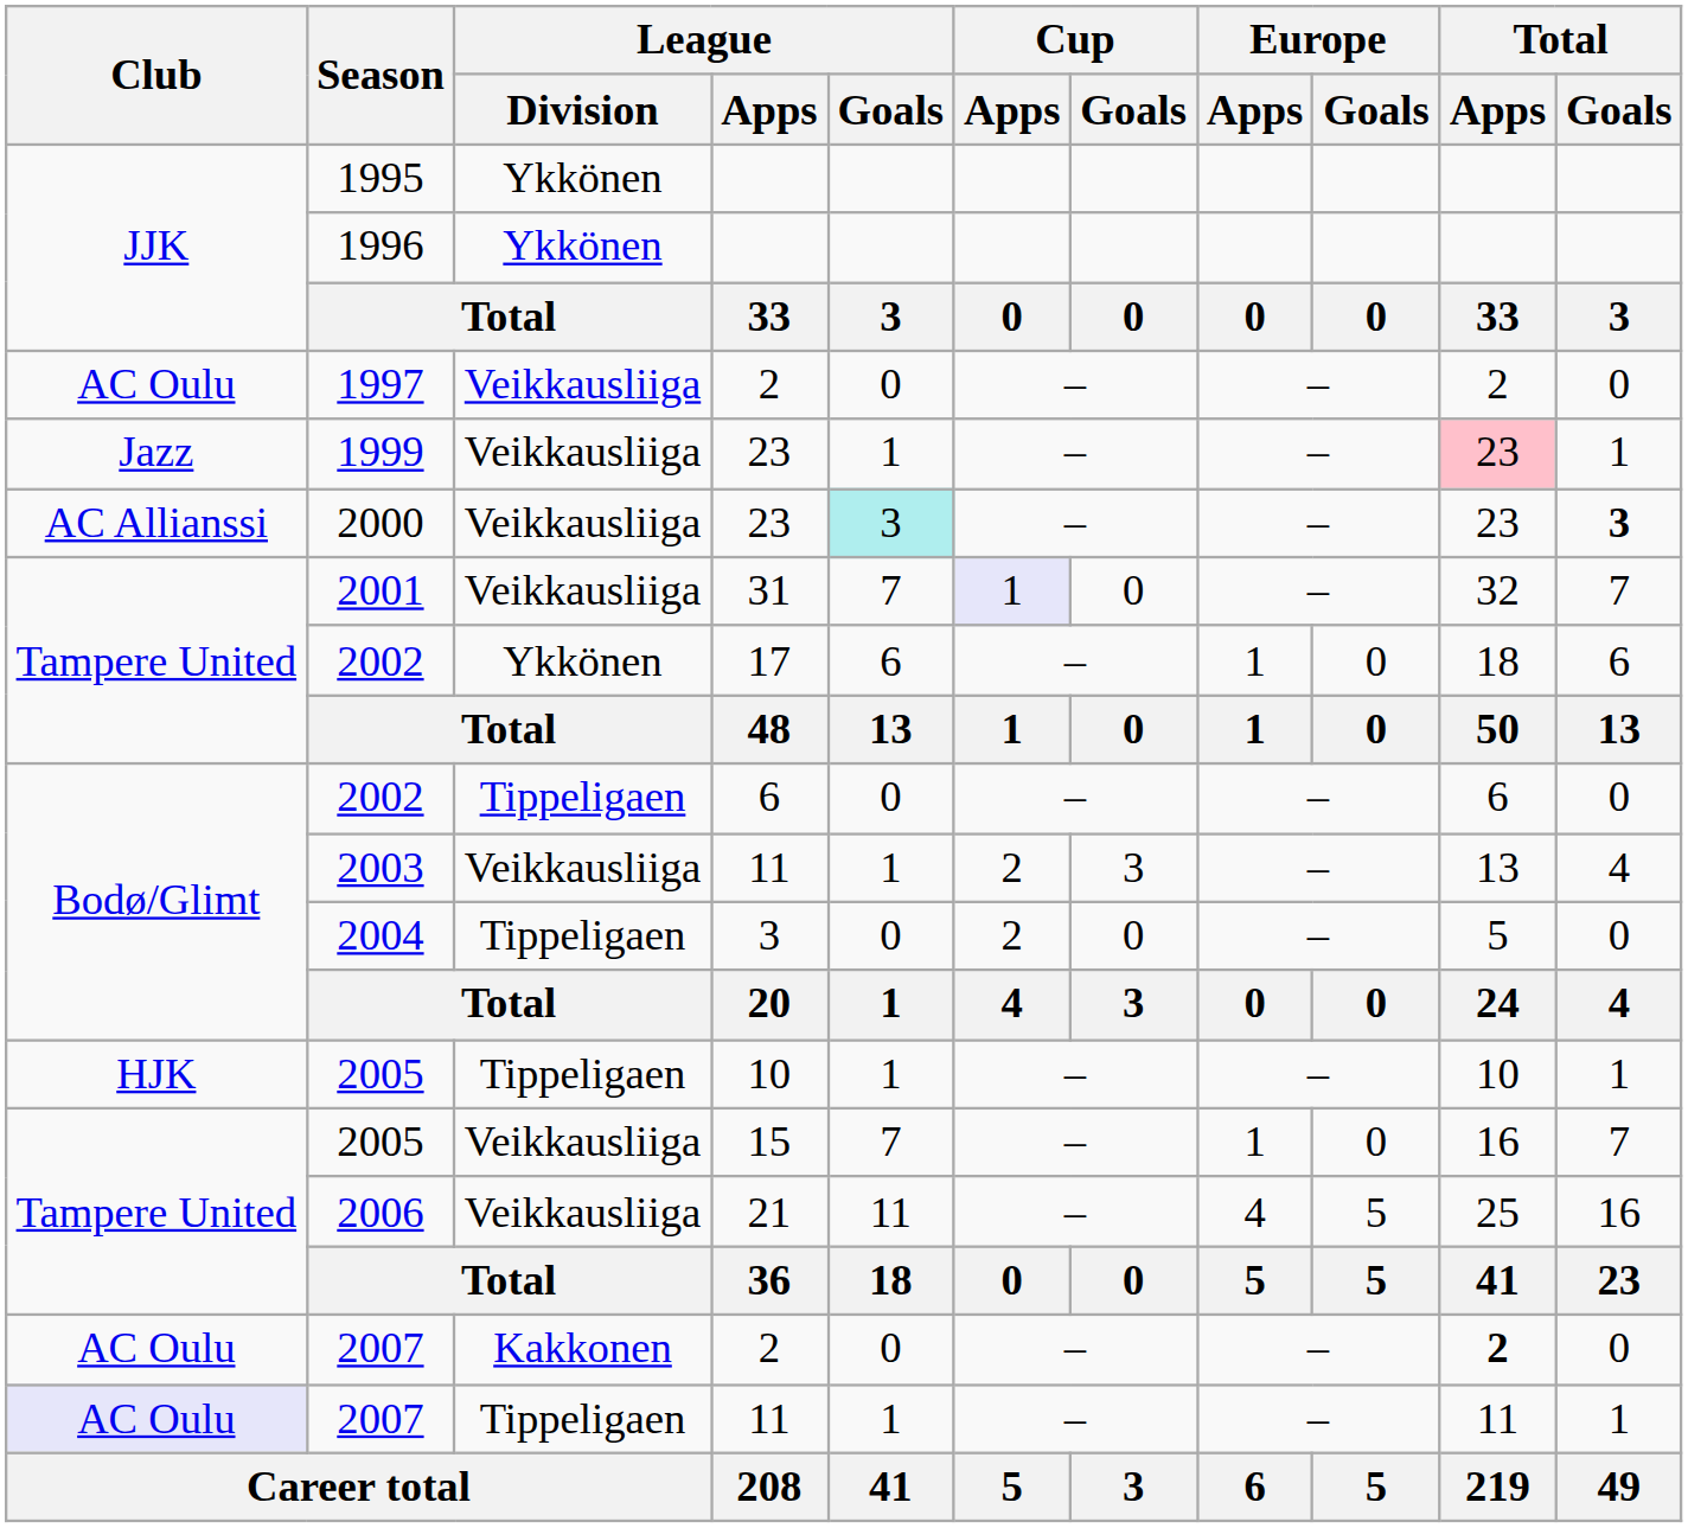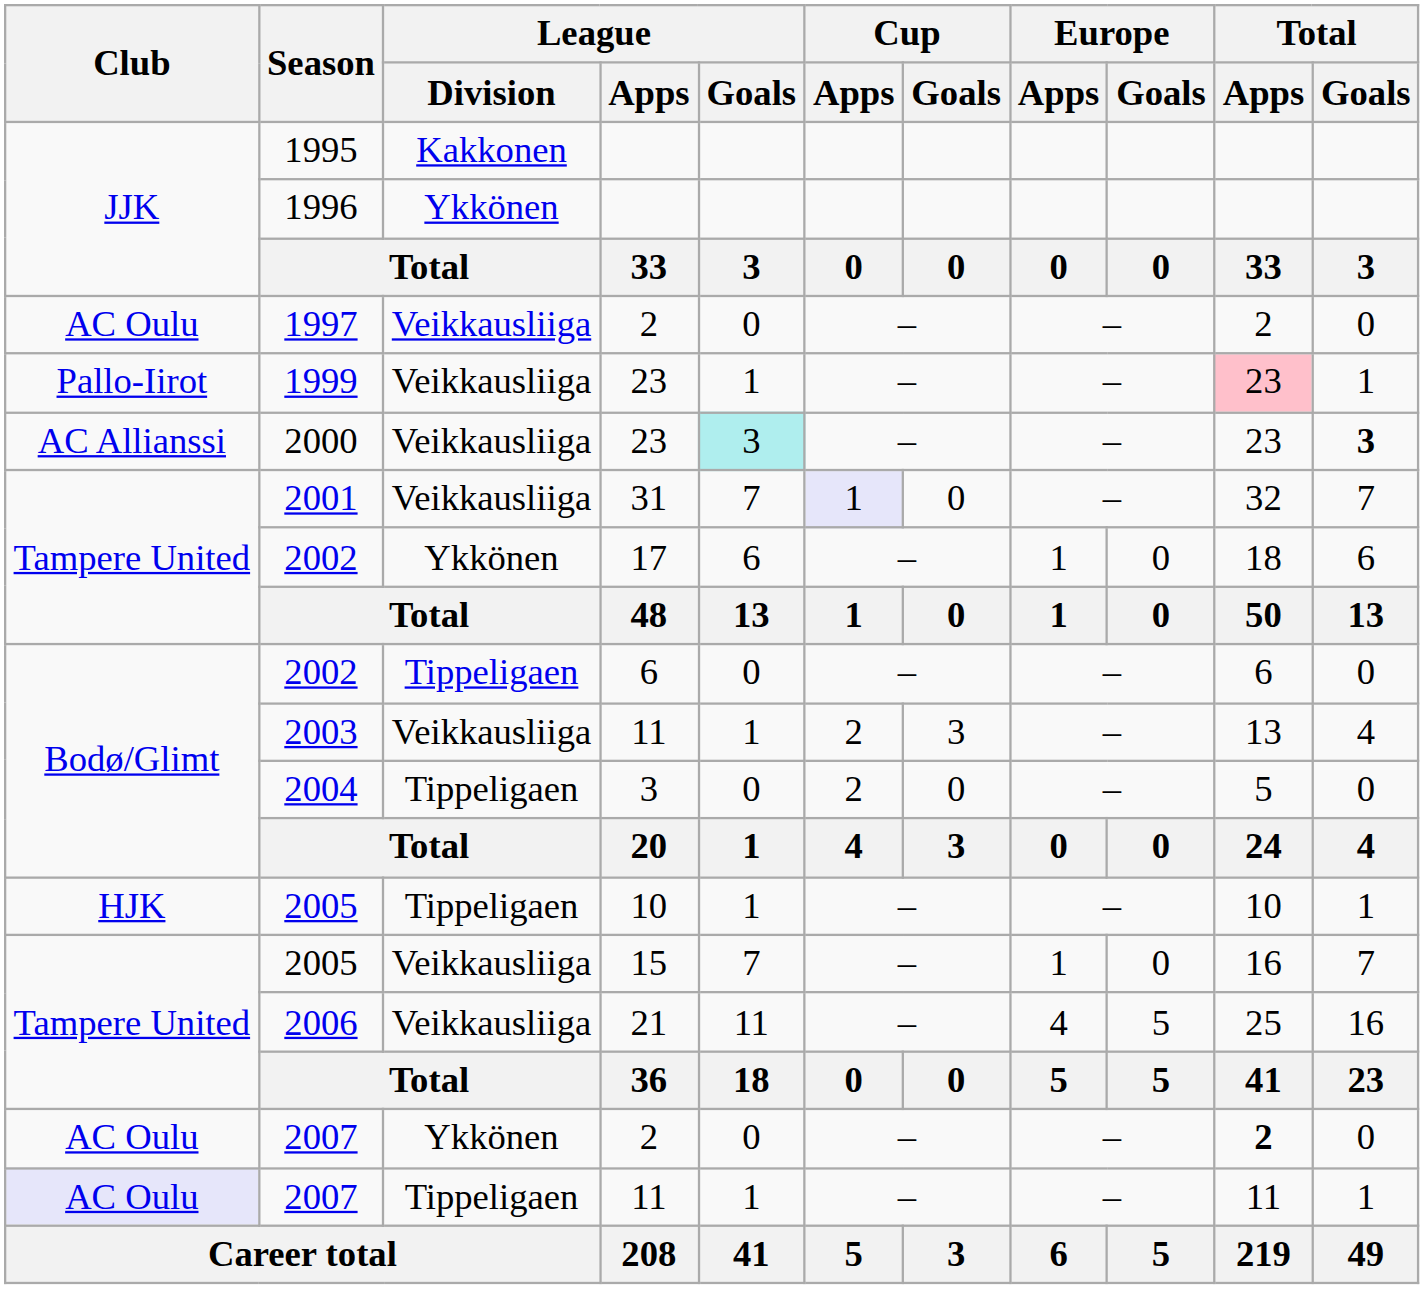1995 | League / Division: Ykkönen -> Kakkonen
1999 | Club: Jazz -> Pallo-Iirot
2007 / 2 | League / Division: Kakkonen -> Ykkönen
